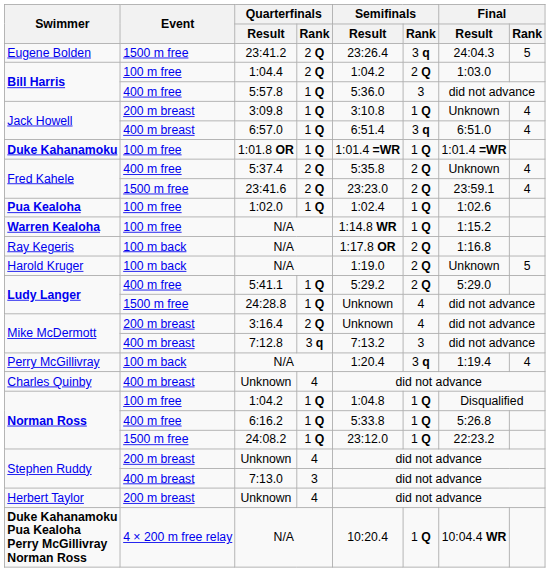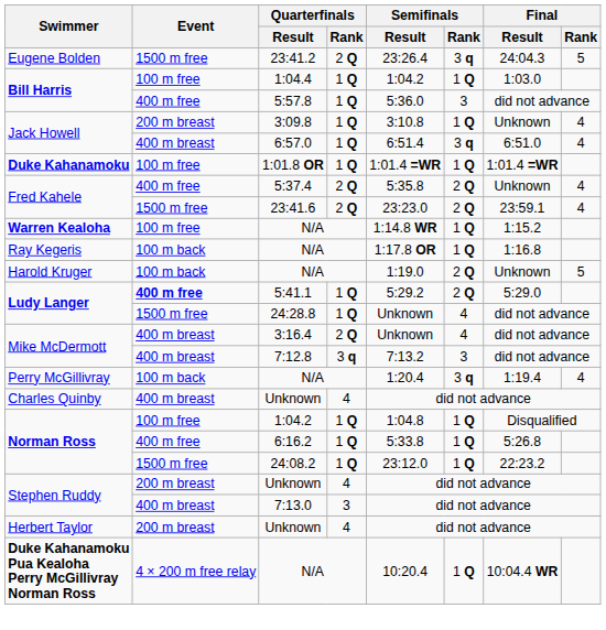1:04.4 | Quarterfinals / Rank: 2 Q -> 1 Q
1:04.4 | Semifinals / Rank: 2 Q -> 1 Q
- row: Pua Kealoha | 100 m free | 1:02.0 | 1 Q | 1:02.4 | 1 Q | 1:02.6
Ray Kegeris / N/A | Semifinals / Rank: 2 Q -> 1 Q
5:41.1 | Event: normal -> bold
3:16.4 | Event: 200 m breast -> 400 m breast
